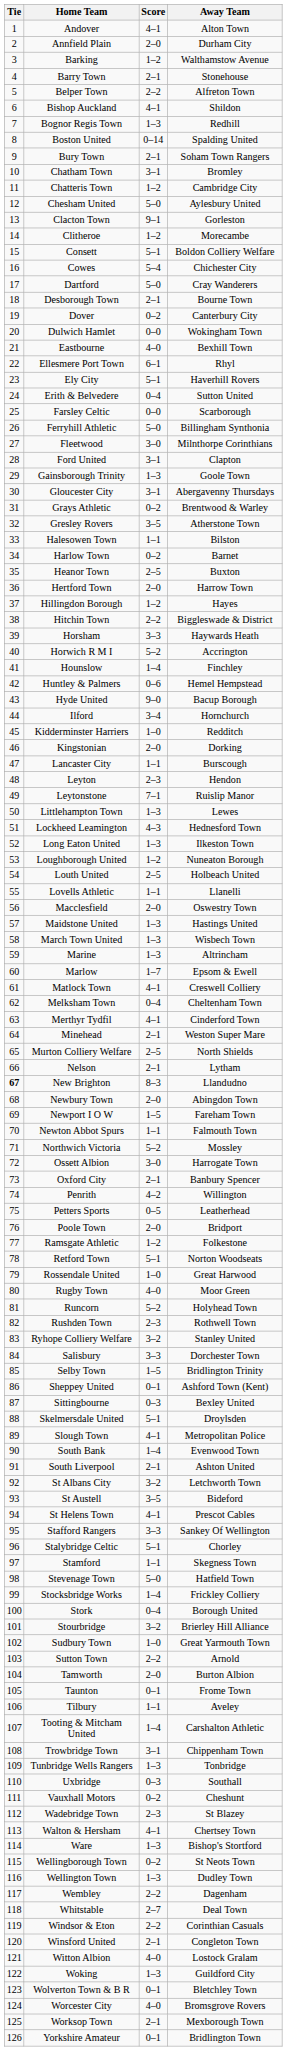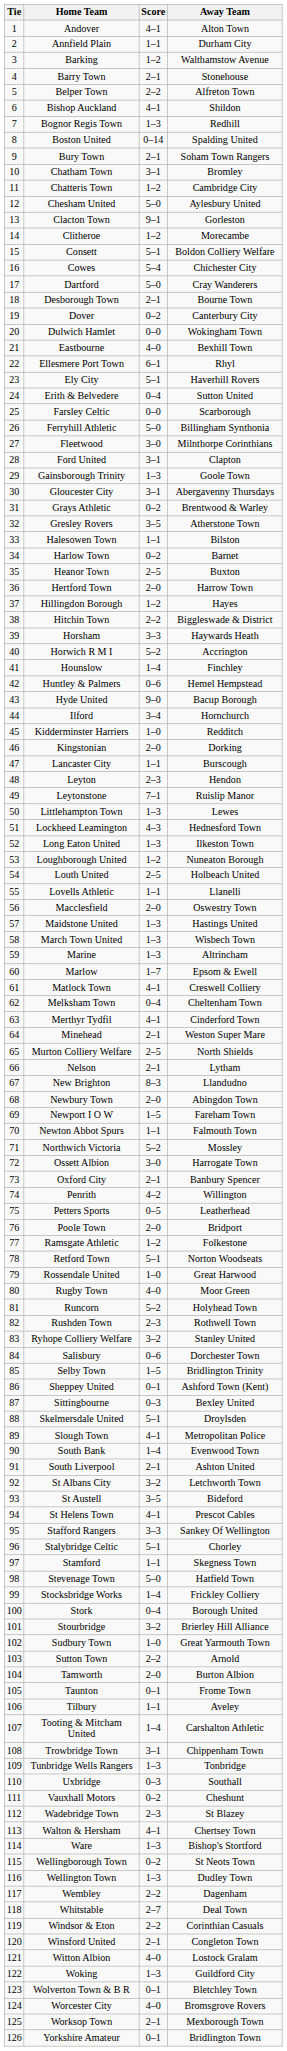Annfield Plain | Score: 2–0 -> 1–1
New Brighton | Tie: bold -> normal
Salisbury | Score: 3–3 -> 0–6
